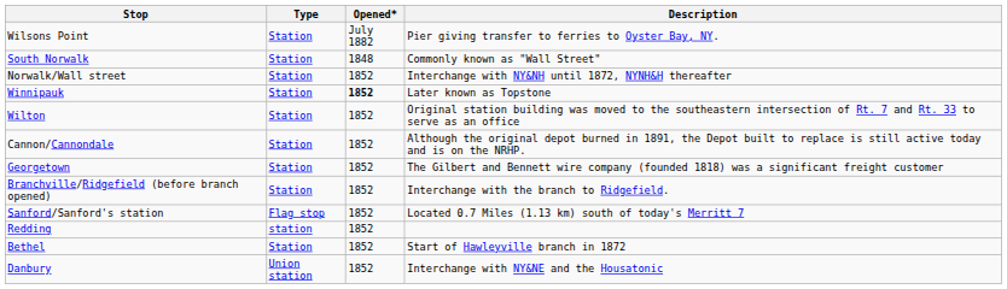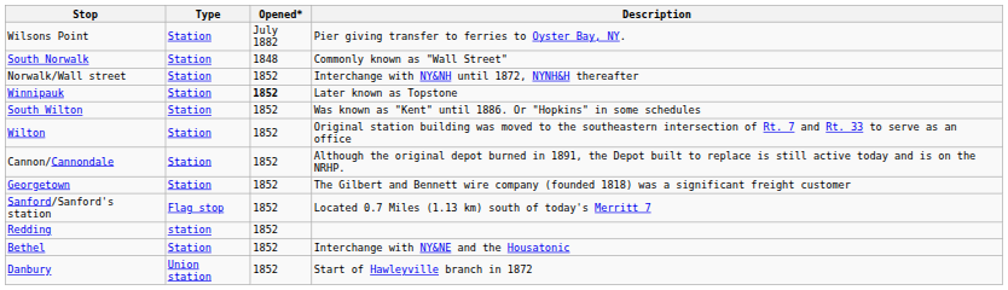+ row: South Wilton | Station | 1852 | Was known as "Kent" until 1886. Or "Hopkins" in some schedules
- row: Branchville/Ridgefield (before branch opened) | Station | 1852 | Interchange with the branch to Ridgefield.
Bethel | Description: Start of Hawleyville branch in 1872 -> Interchange with NY&NE and the Housatonic
Danbury | Description: Interchange with NY&NE and the Housatonic -> Start of Hawleyville branch in 1872
